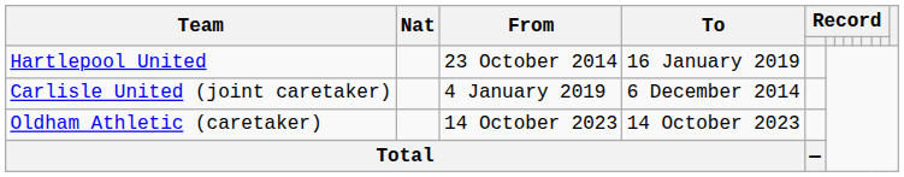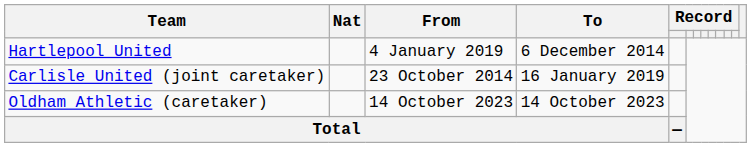Hartlepool United | From: 23 October 2014 -> 4 January 2019
Hartlepool United | To: 16 January 2019 -> 6 December 2014
Carlisle United (joint caretaker) | From: 4 January 2019 -> 23 October 2014
Carlisle United (joint caretaker) | To: 6 December 2014 -> 16 January 2019
